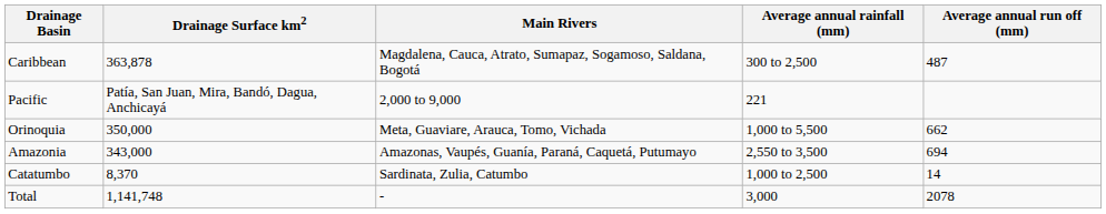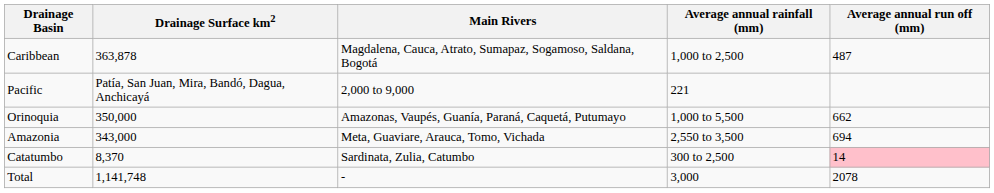Caribbean | Average annual rainfall (mm): 300 to 2,500 -> 1,000 to 2,500
Orinoquia | Main Rivers: Meta, Guaviare, Arauca, Tomo, Vichada -> Amazonas, Vaupés, Guanía, Paraná, Caquetá, Putumayo
Amazonia | Main Rivers: Amazonas, Vaupés, Guanía, Paraná, Caquetá, Putumayo -> Meta, Guaviare, Arauca, Tomo, Vichada
Catatumbo | Average annual rainfall (mm): 1,000 to 2,500 -> 300 to 2,500
Catatumbo | Average annual run off (mm): no background -> pink background
